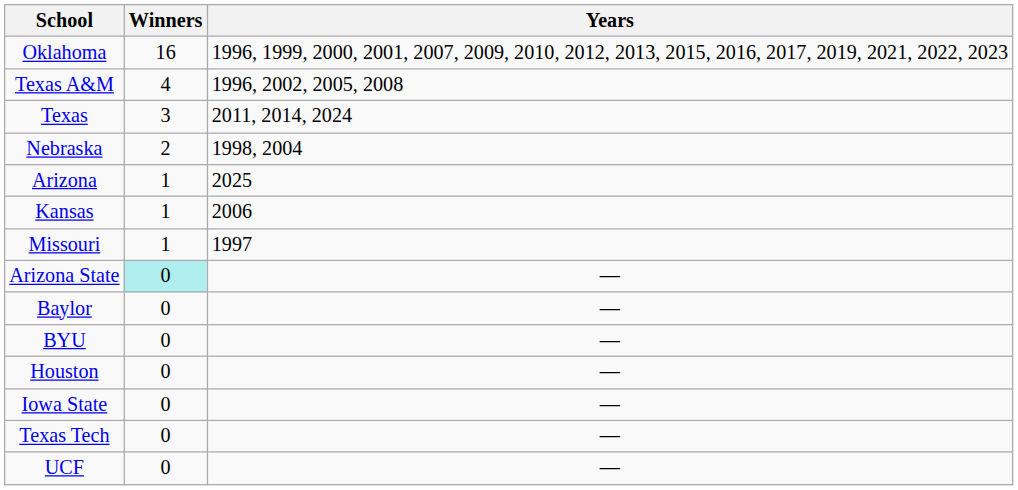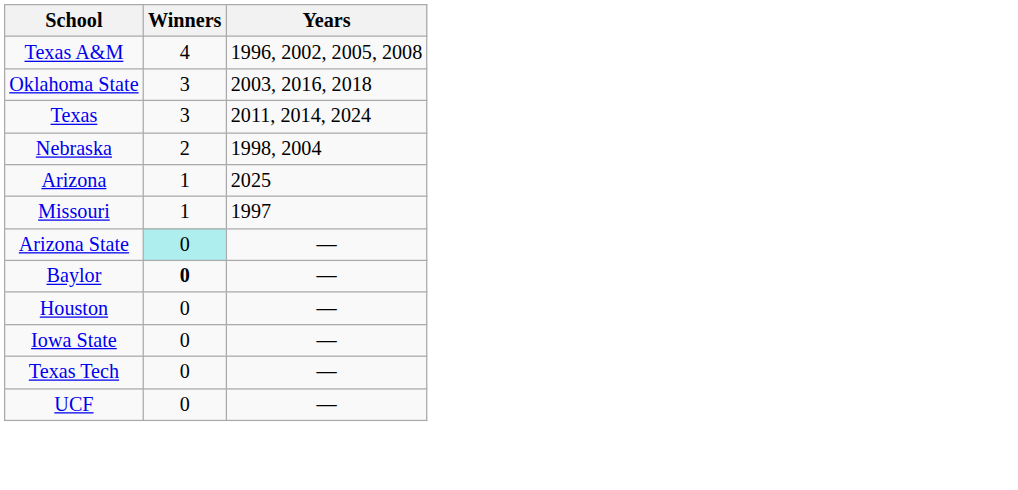- row: Oklahoma | 16 | 1996, 1999, 2000, 2001, 2007, 2009, 2010, 2012, 2013, 2015, 2016, 2017, 2019, 2021, 2022, 2023
+ row: Oklahoma State | 3 | 2003, 2016, 2018
- row: Kansas | 1 | 2006
Baylor | Winners: normal -> bold
- row: BYU | 0 | —
